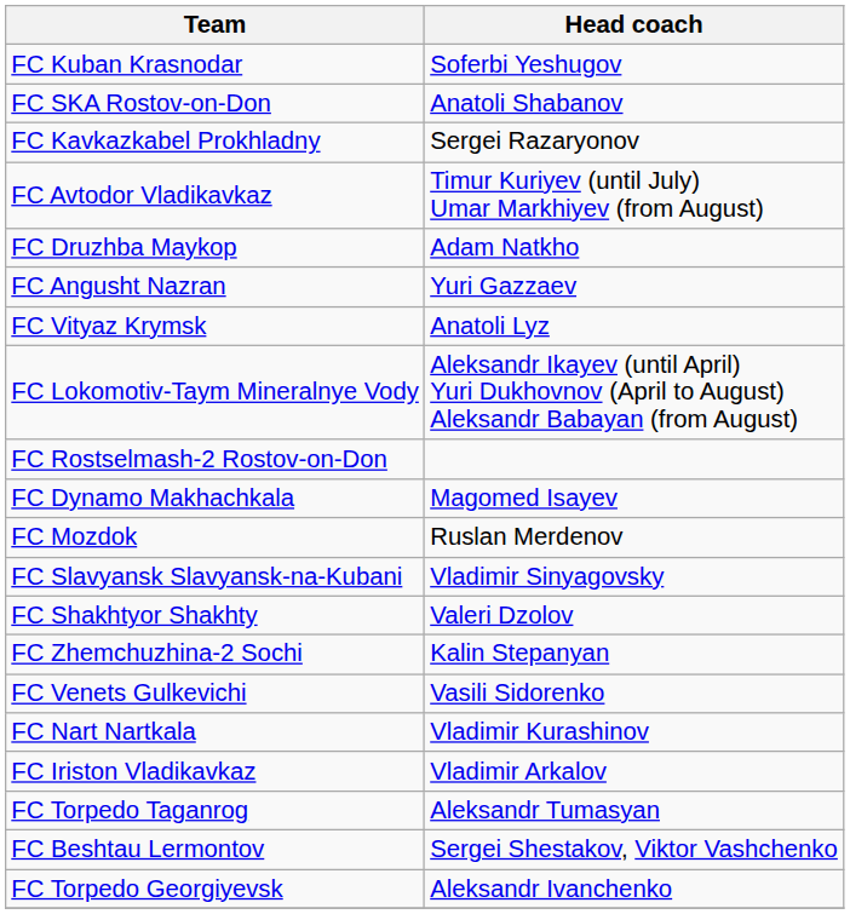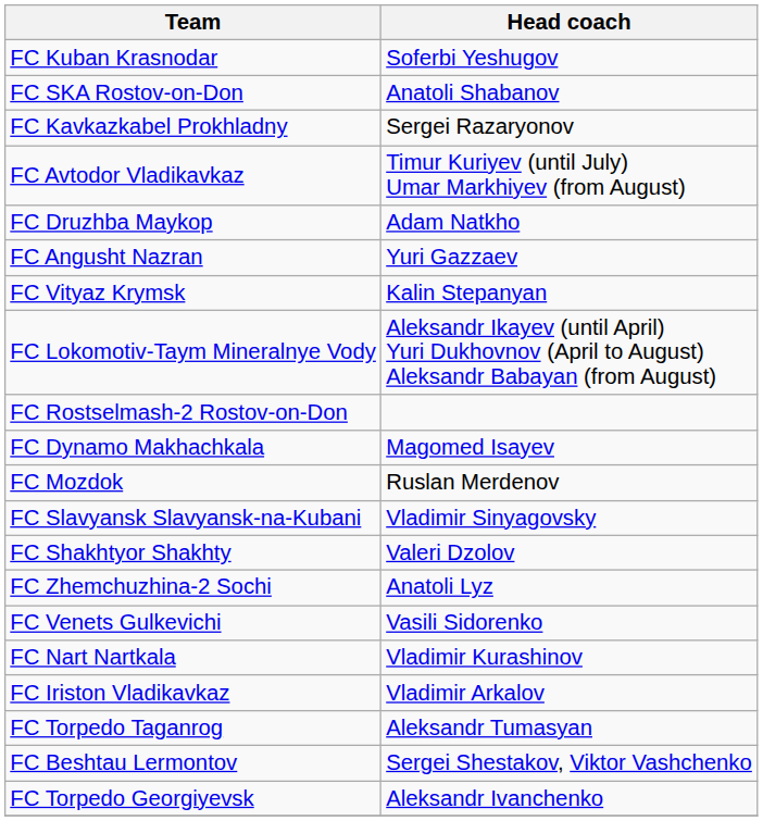FC Vityaz Krymsk | Head coach: Anatoli Lyz -> Kalin Stepanyan
FC Zhemchuzhina-2 Sochi | Head coach: Kalin Stepanyan -> Anatoli Lyz
